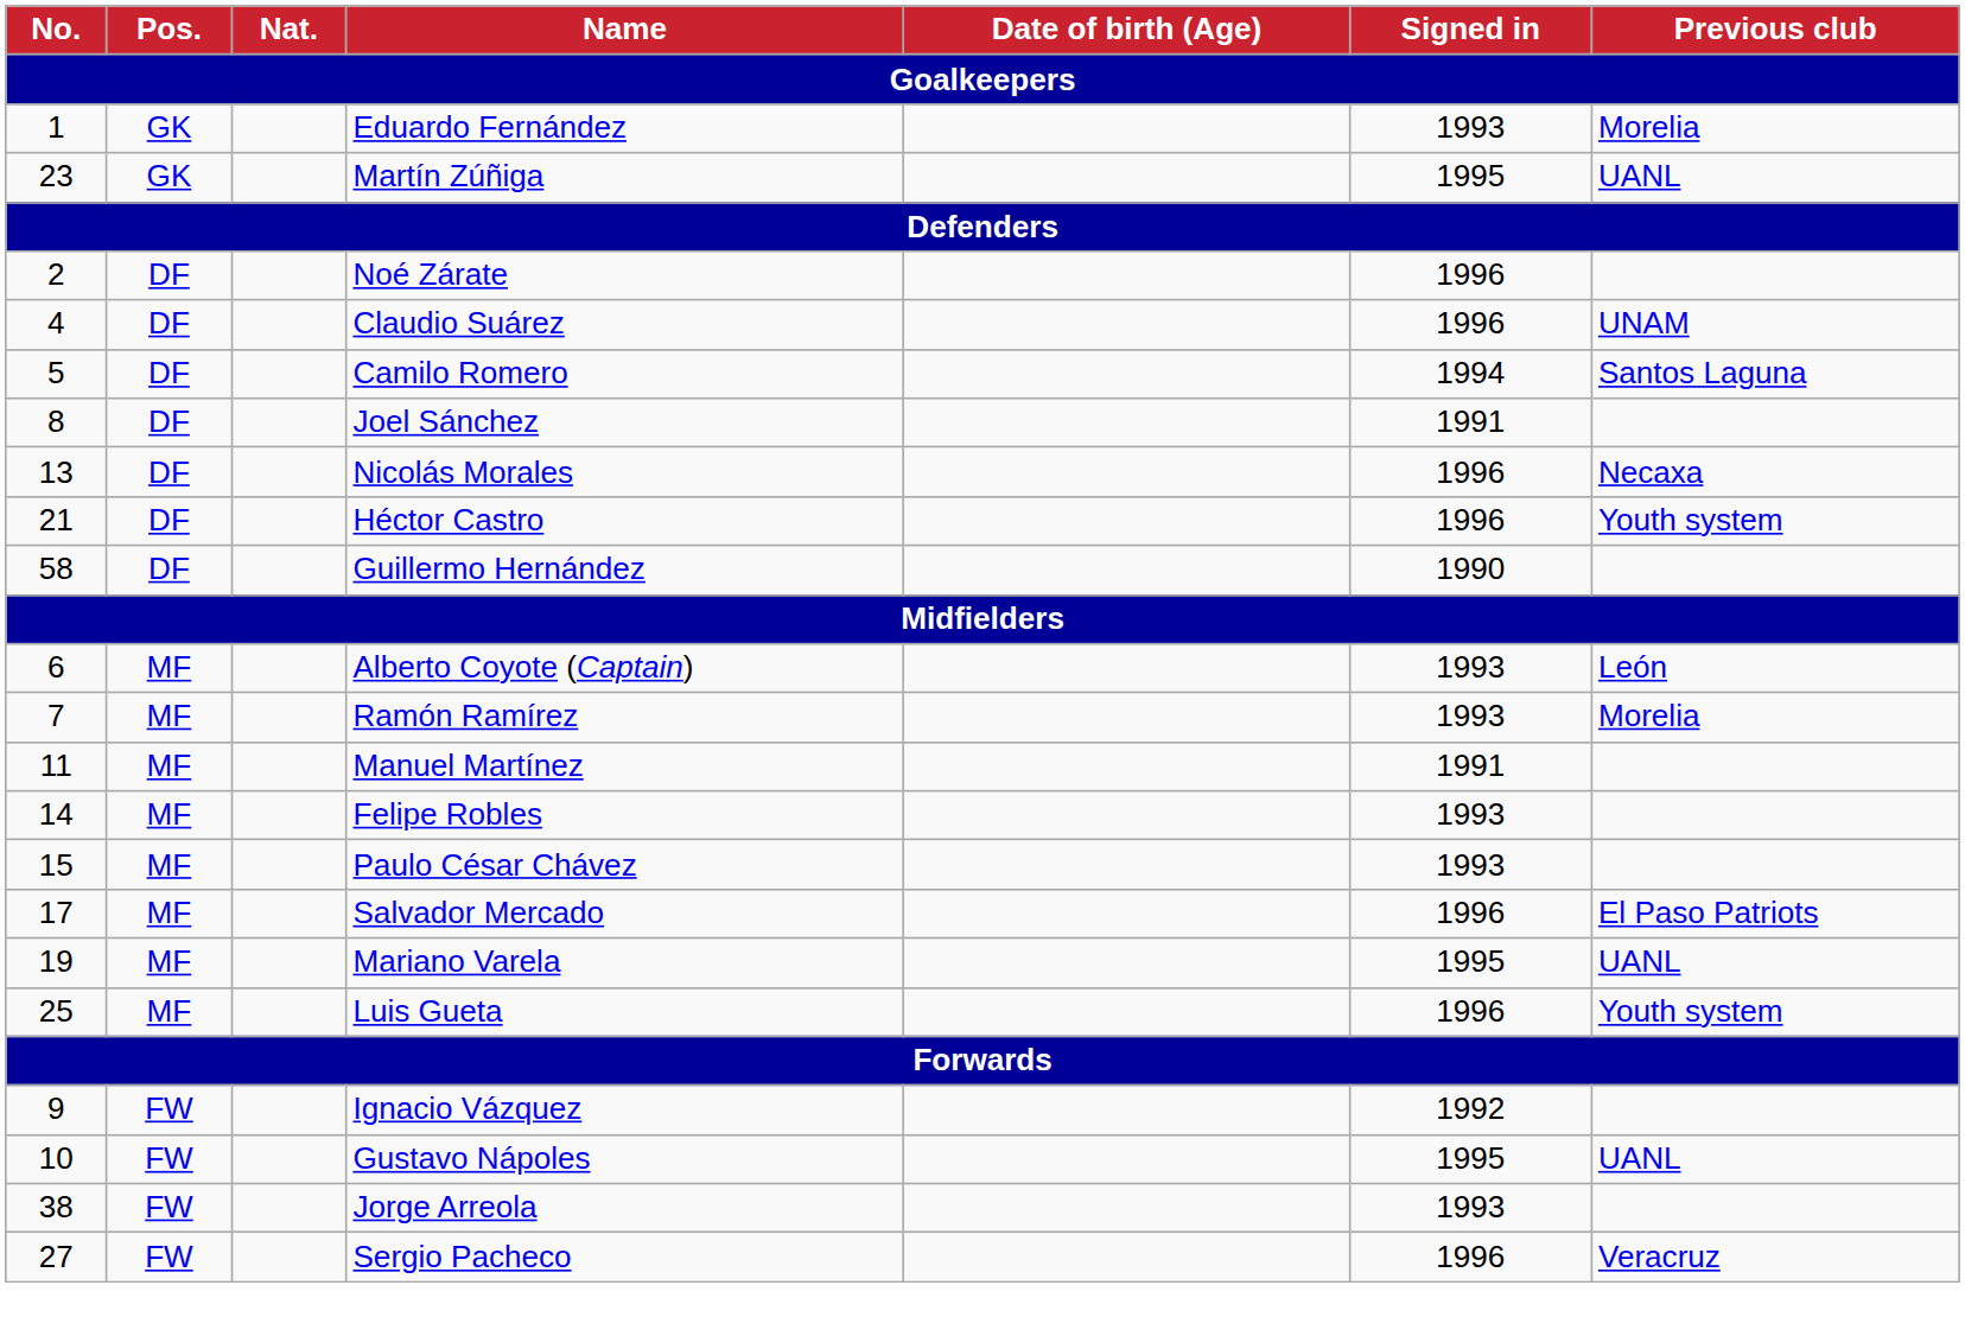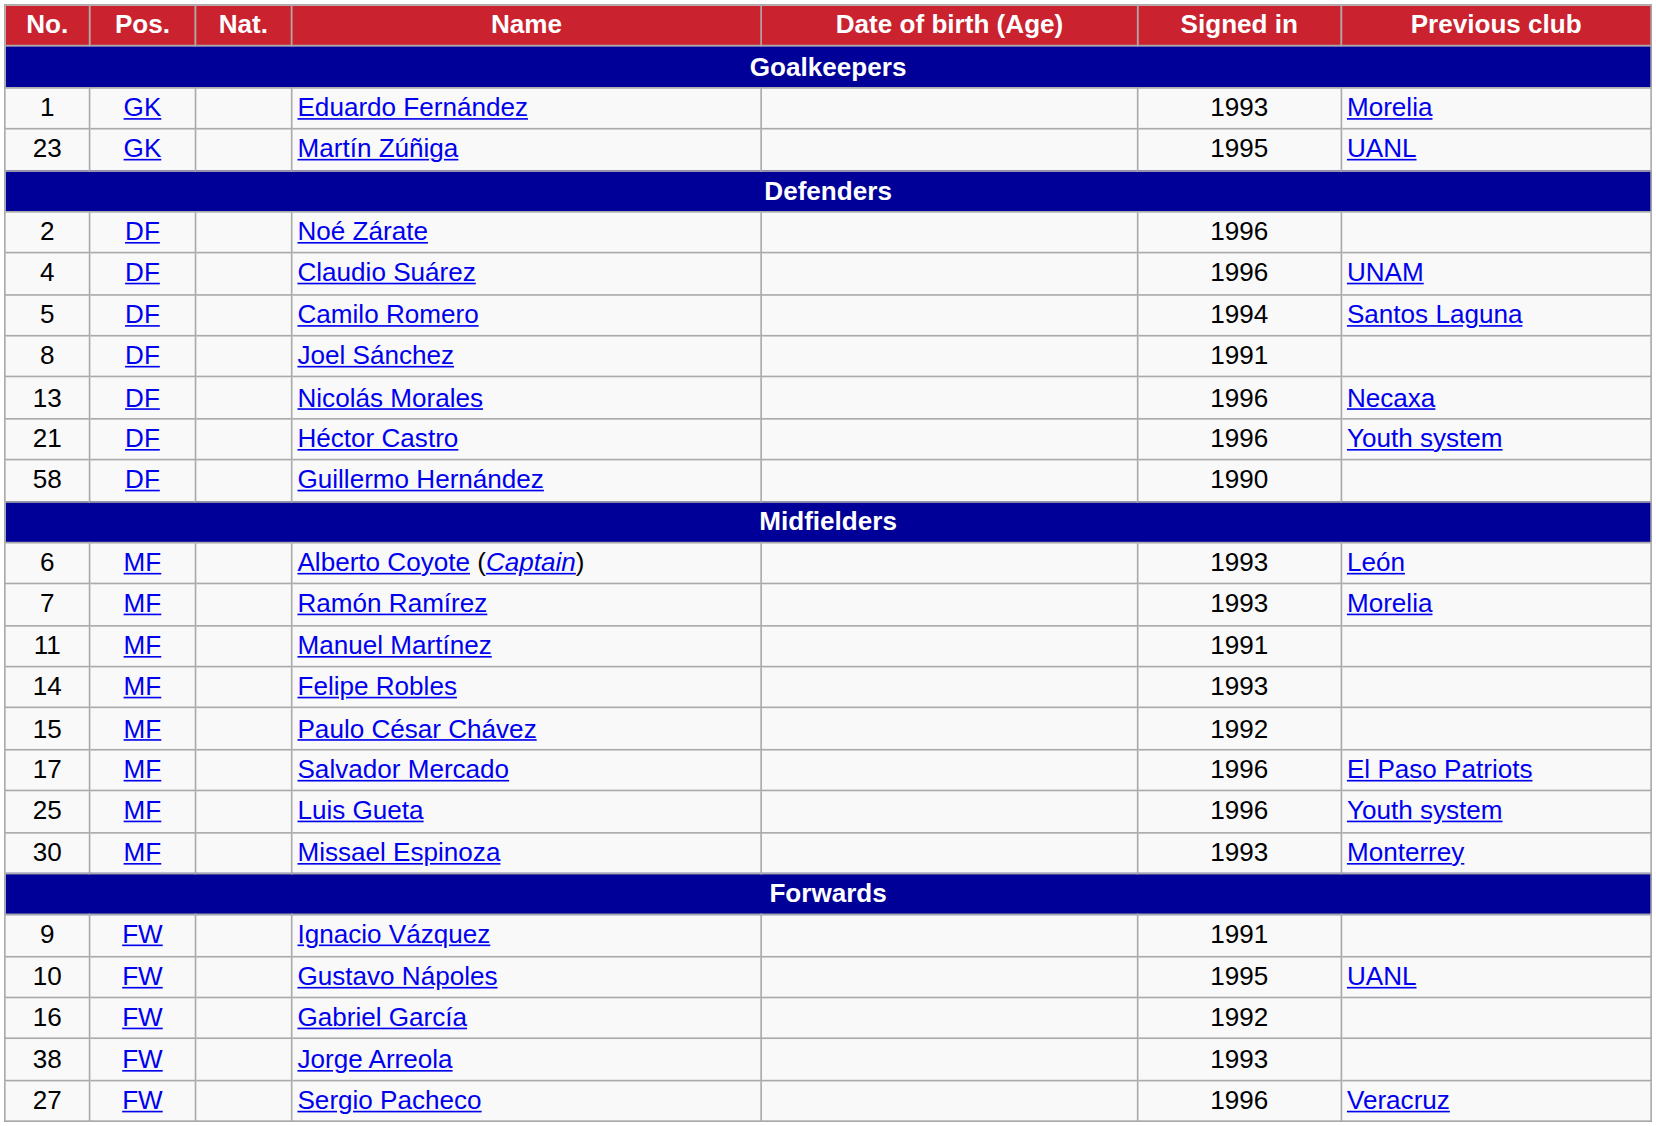Paulo César Chávez | Signed in: 1993 -> 1992
- row: 19 | MF | Mariano Varela | 1995 | UANL
+ row: 30 | MF | Missael Espinoza | 1993 | Monterrey
Ignacio Vázquez | Signed in: 1992 -> 1991
+ row: 16 | FW | Gabriel García | 1992
